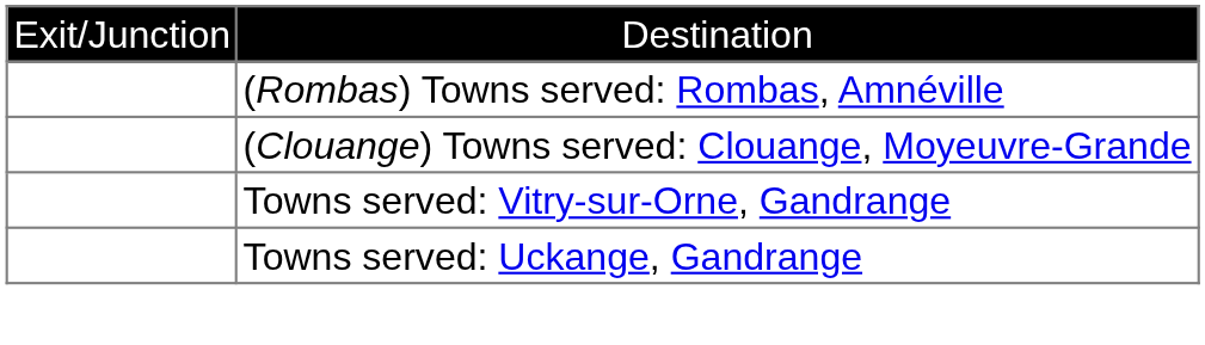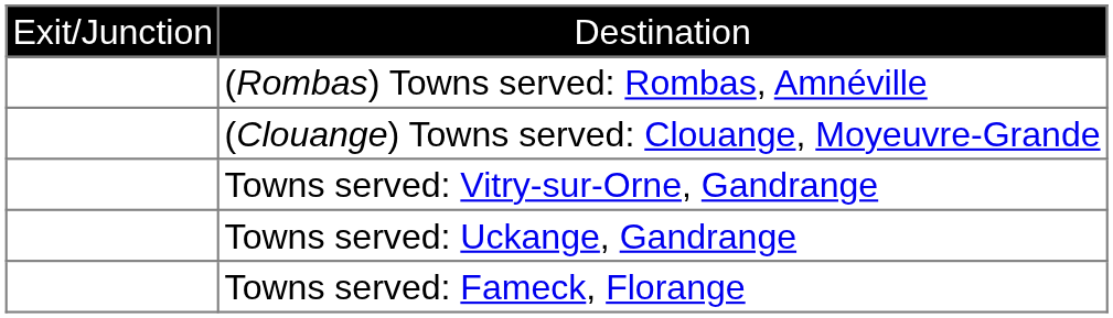+ row: Towns served: Fameck, Florange
